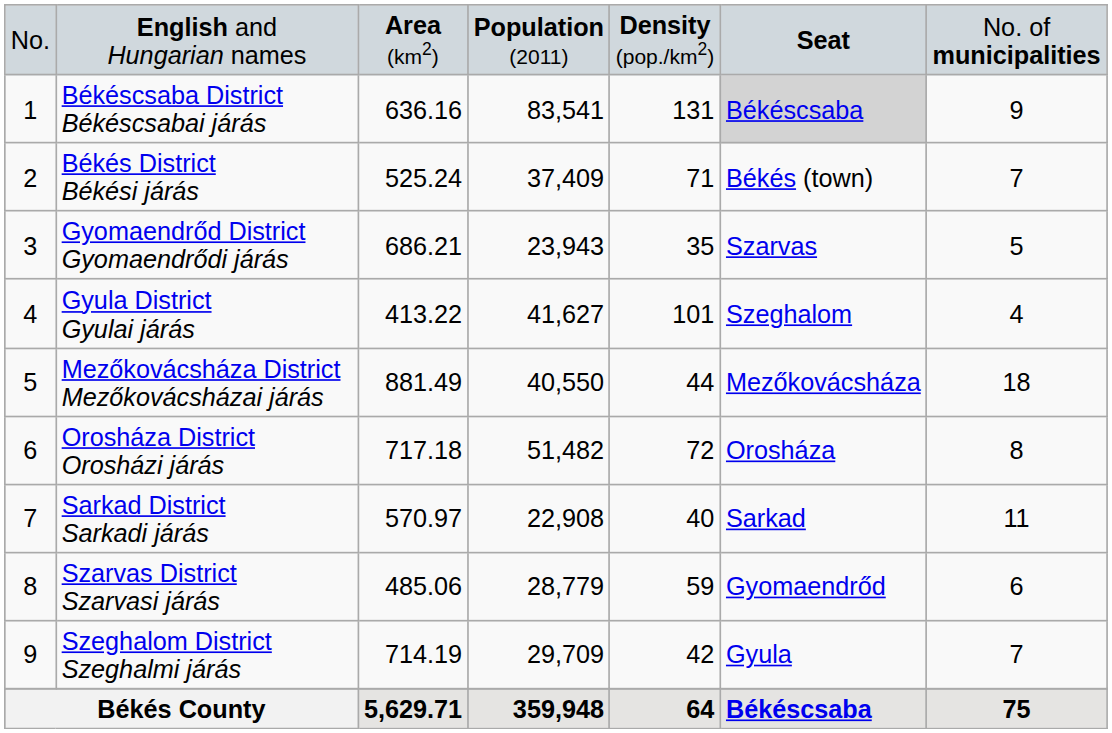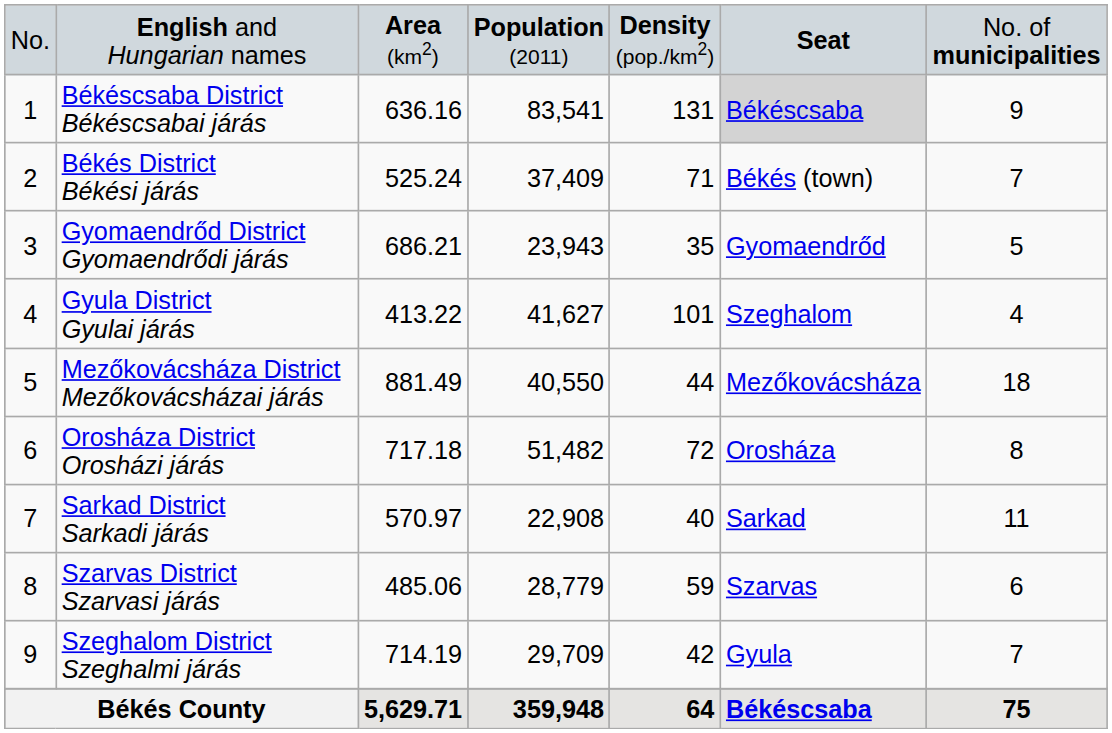Gyomaendrőd District Gyomaendrődi járás | column 6: Szarvas -> Gyomaendrőd
Szarvas District Szarvasi járás | column 6: Gyomaendrőd -> Szarvas
